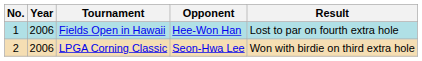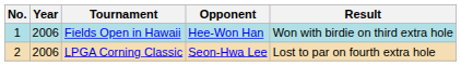Fields Open in Hawaii | Result: Lost to par on fourth extra hole -> Won with birdie on third extra hole
LPGA Corning Classic | Result: Won with birdie on third extra hole -> Lost to par on fourth extra hole
